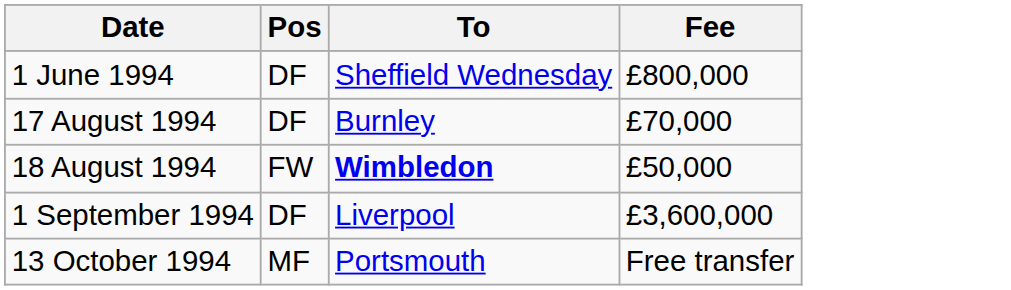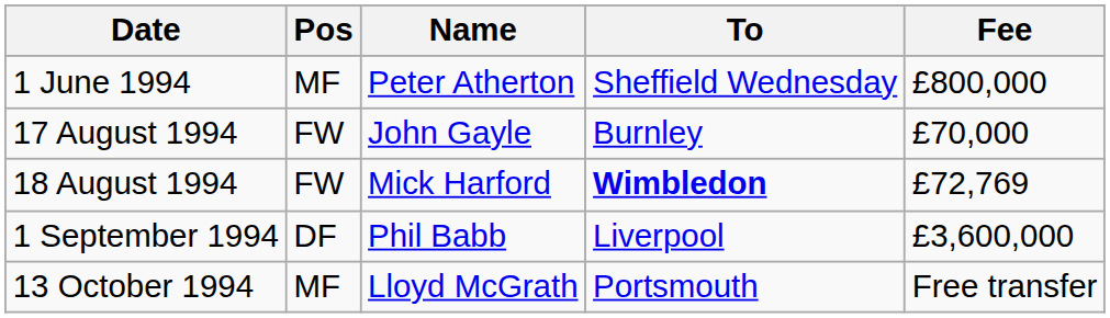+ column: Name | Peter Atherton | John Gayle | Mick Harford | Phil Babb | Lloyd McGrath
1 June 1994 | Pos: DF -> MF
17 August 1994 | Pos: DF -> FW
18 August 1994 | Fee: £50,000 -> £72,769
